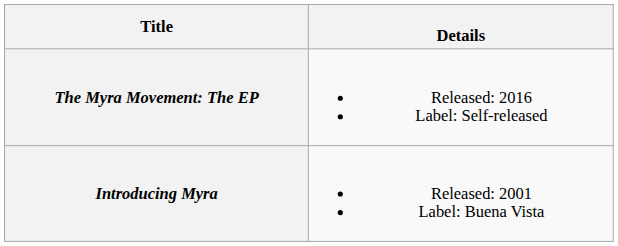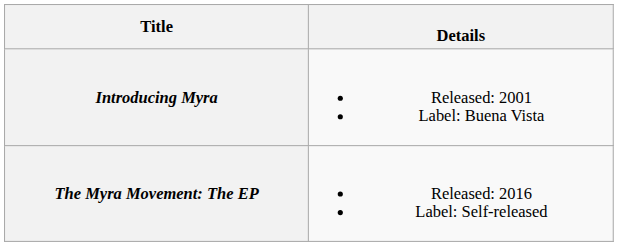rows swapped: Introducing Myra <-> The Myra Movement: The EP
